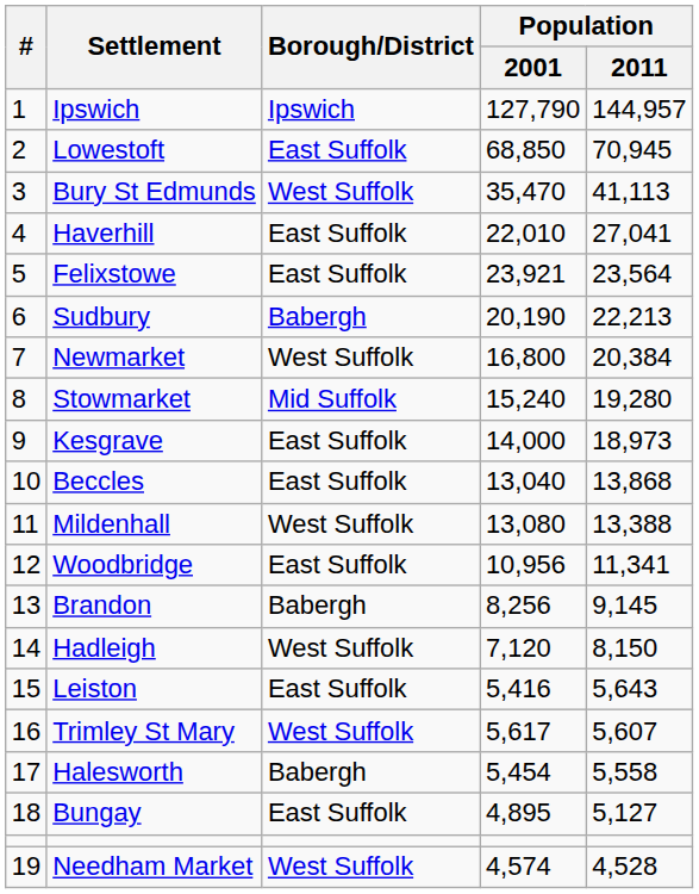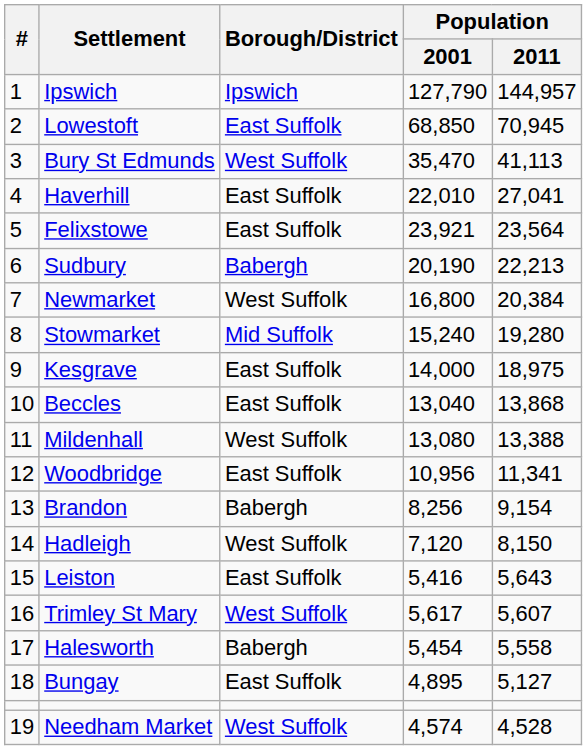Kesgrave | Population / 2011: 18,973 -> 18,975
Brandon | Population / 2011: 9,145 -> 9,154
